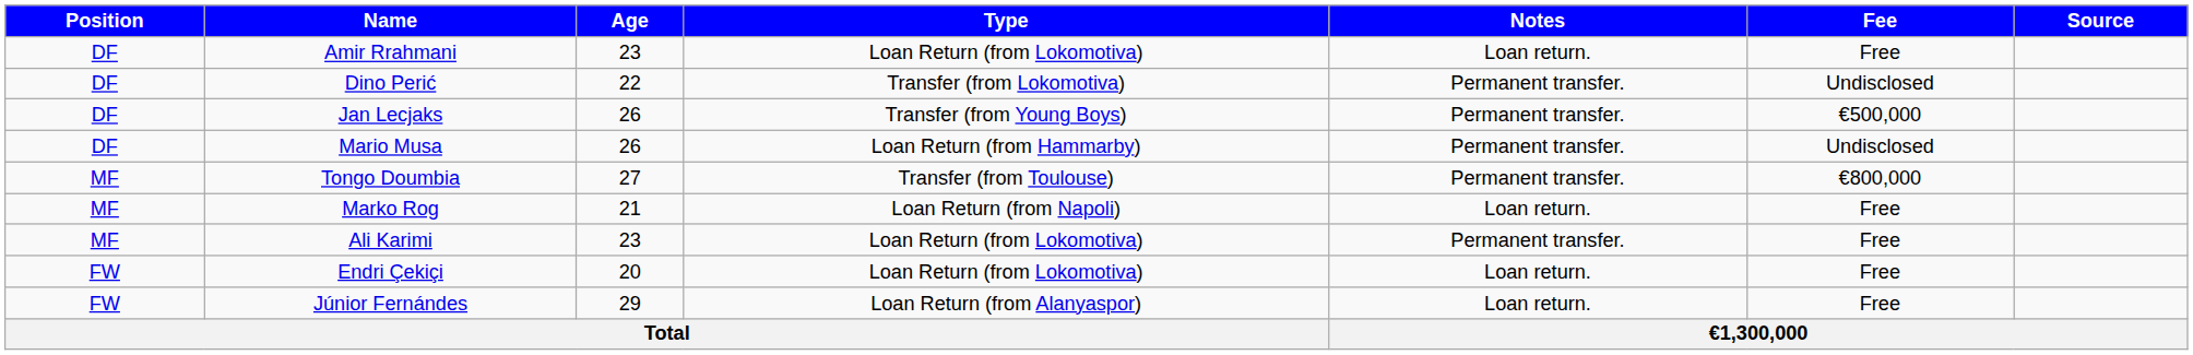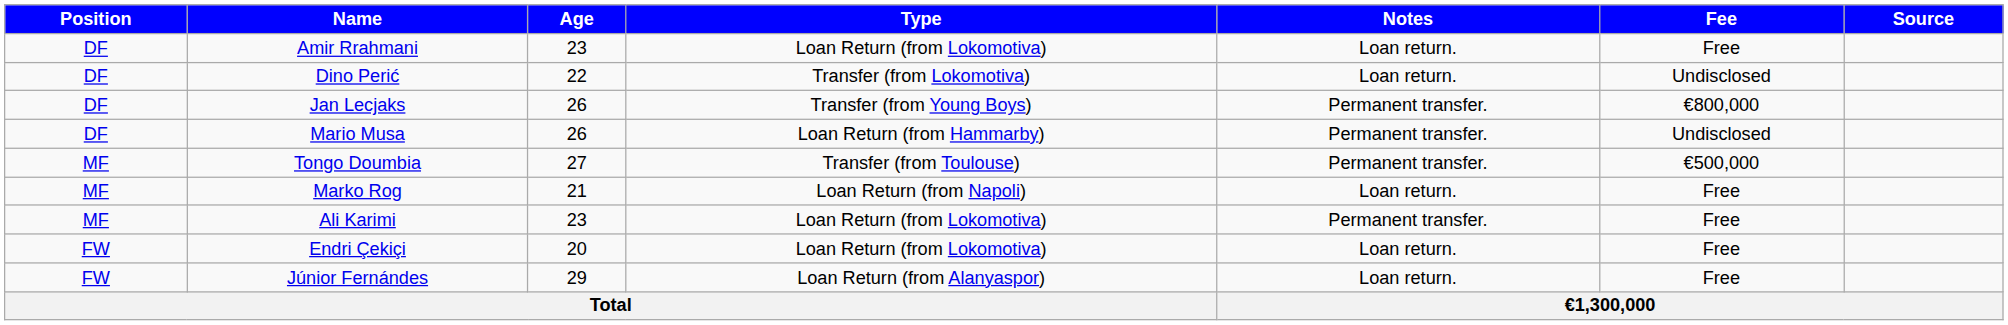Dino Perić | Notes: Permanent transfer. -> Loan return.
Jan Lecjaks | Fee: €500,000 -> €800,000
Tongo Doumbia | Fee: €800,000 -> €500,000
